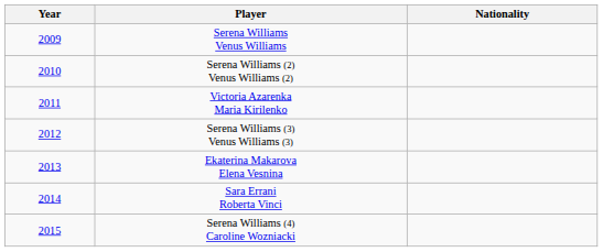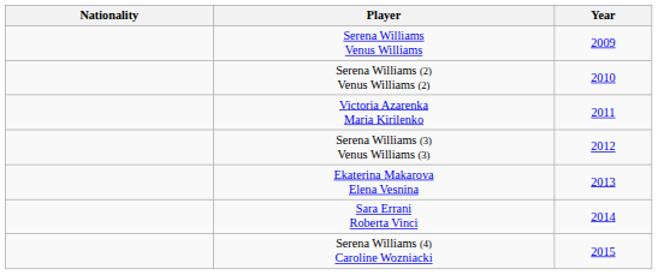columns swapped: Year <-> Nationality
